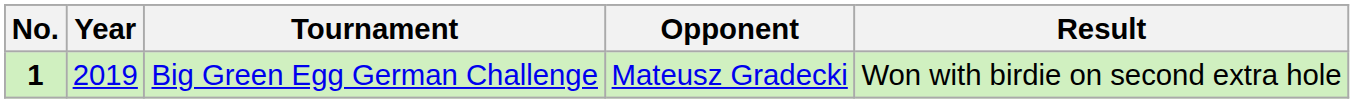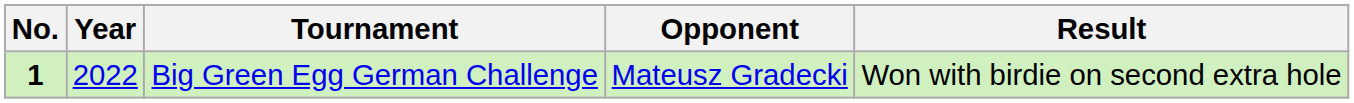Big Green Egg German Challenge | Year: 2019 -> 2022
